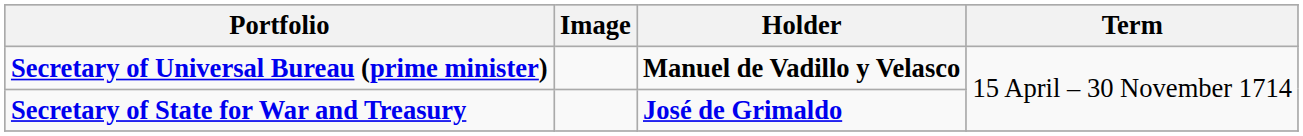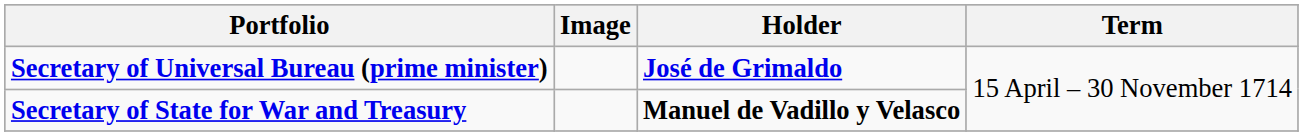Secretary of Universal Bureau (prime minister) | Holder: Manuel de Vadillo y Velasco -> José de Grimaldo
Secretary of State for War and Treasury | Holder: José de Grimaldo -> Manuel de Vadillo y Velasco
